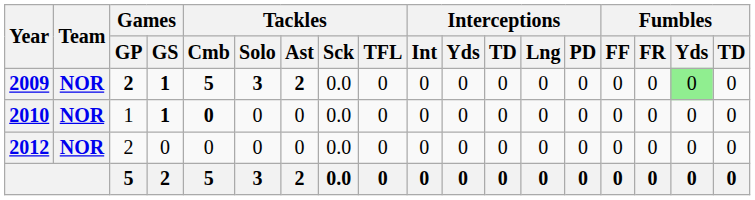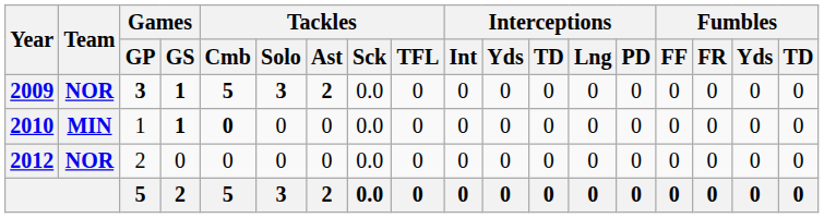2009 | Games / GP: 2 -> 3
2009 | Fumbles / Yds: lightgreen background -> no background
2010 | Team: NOR -> MIN
